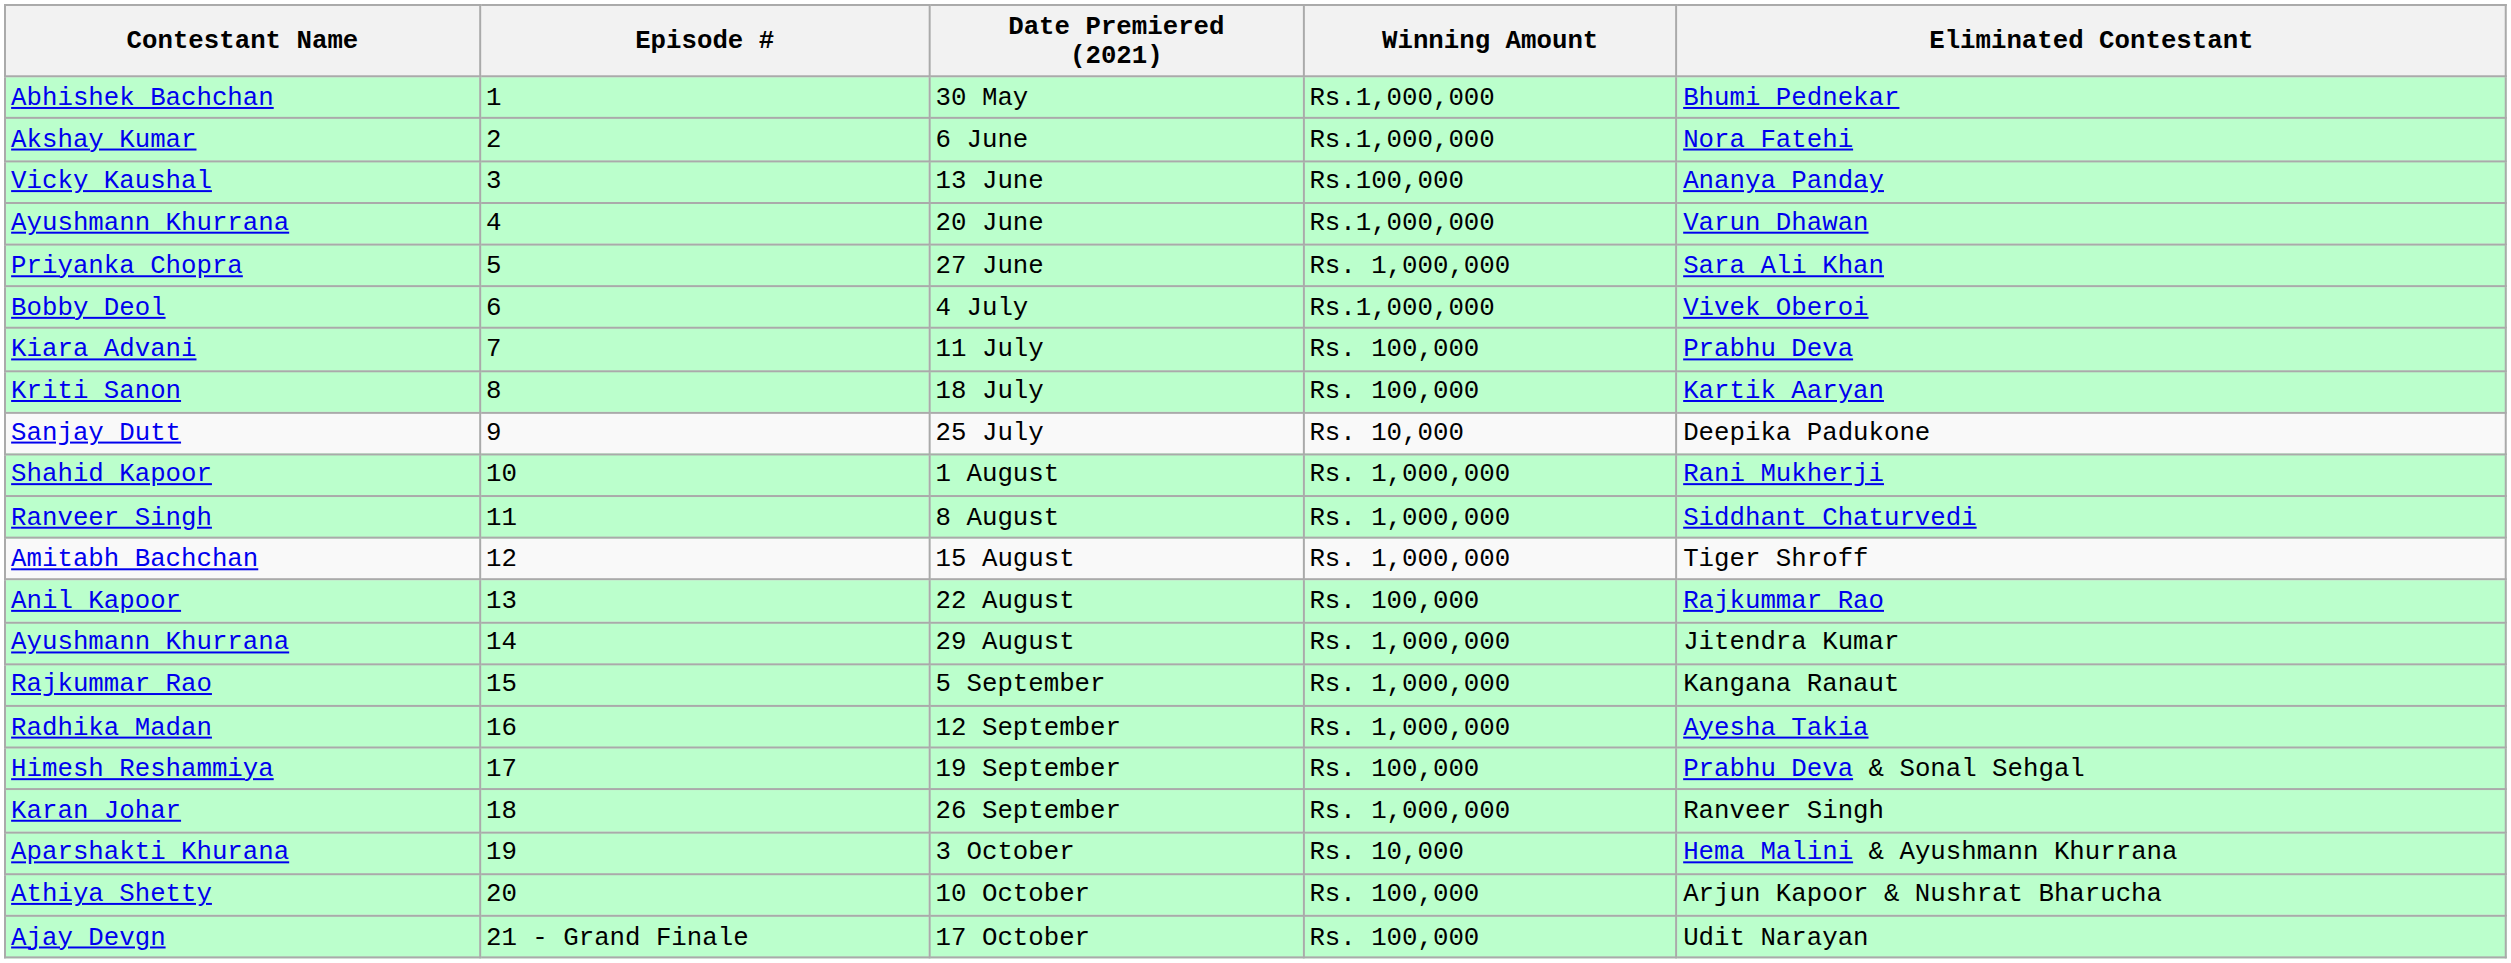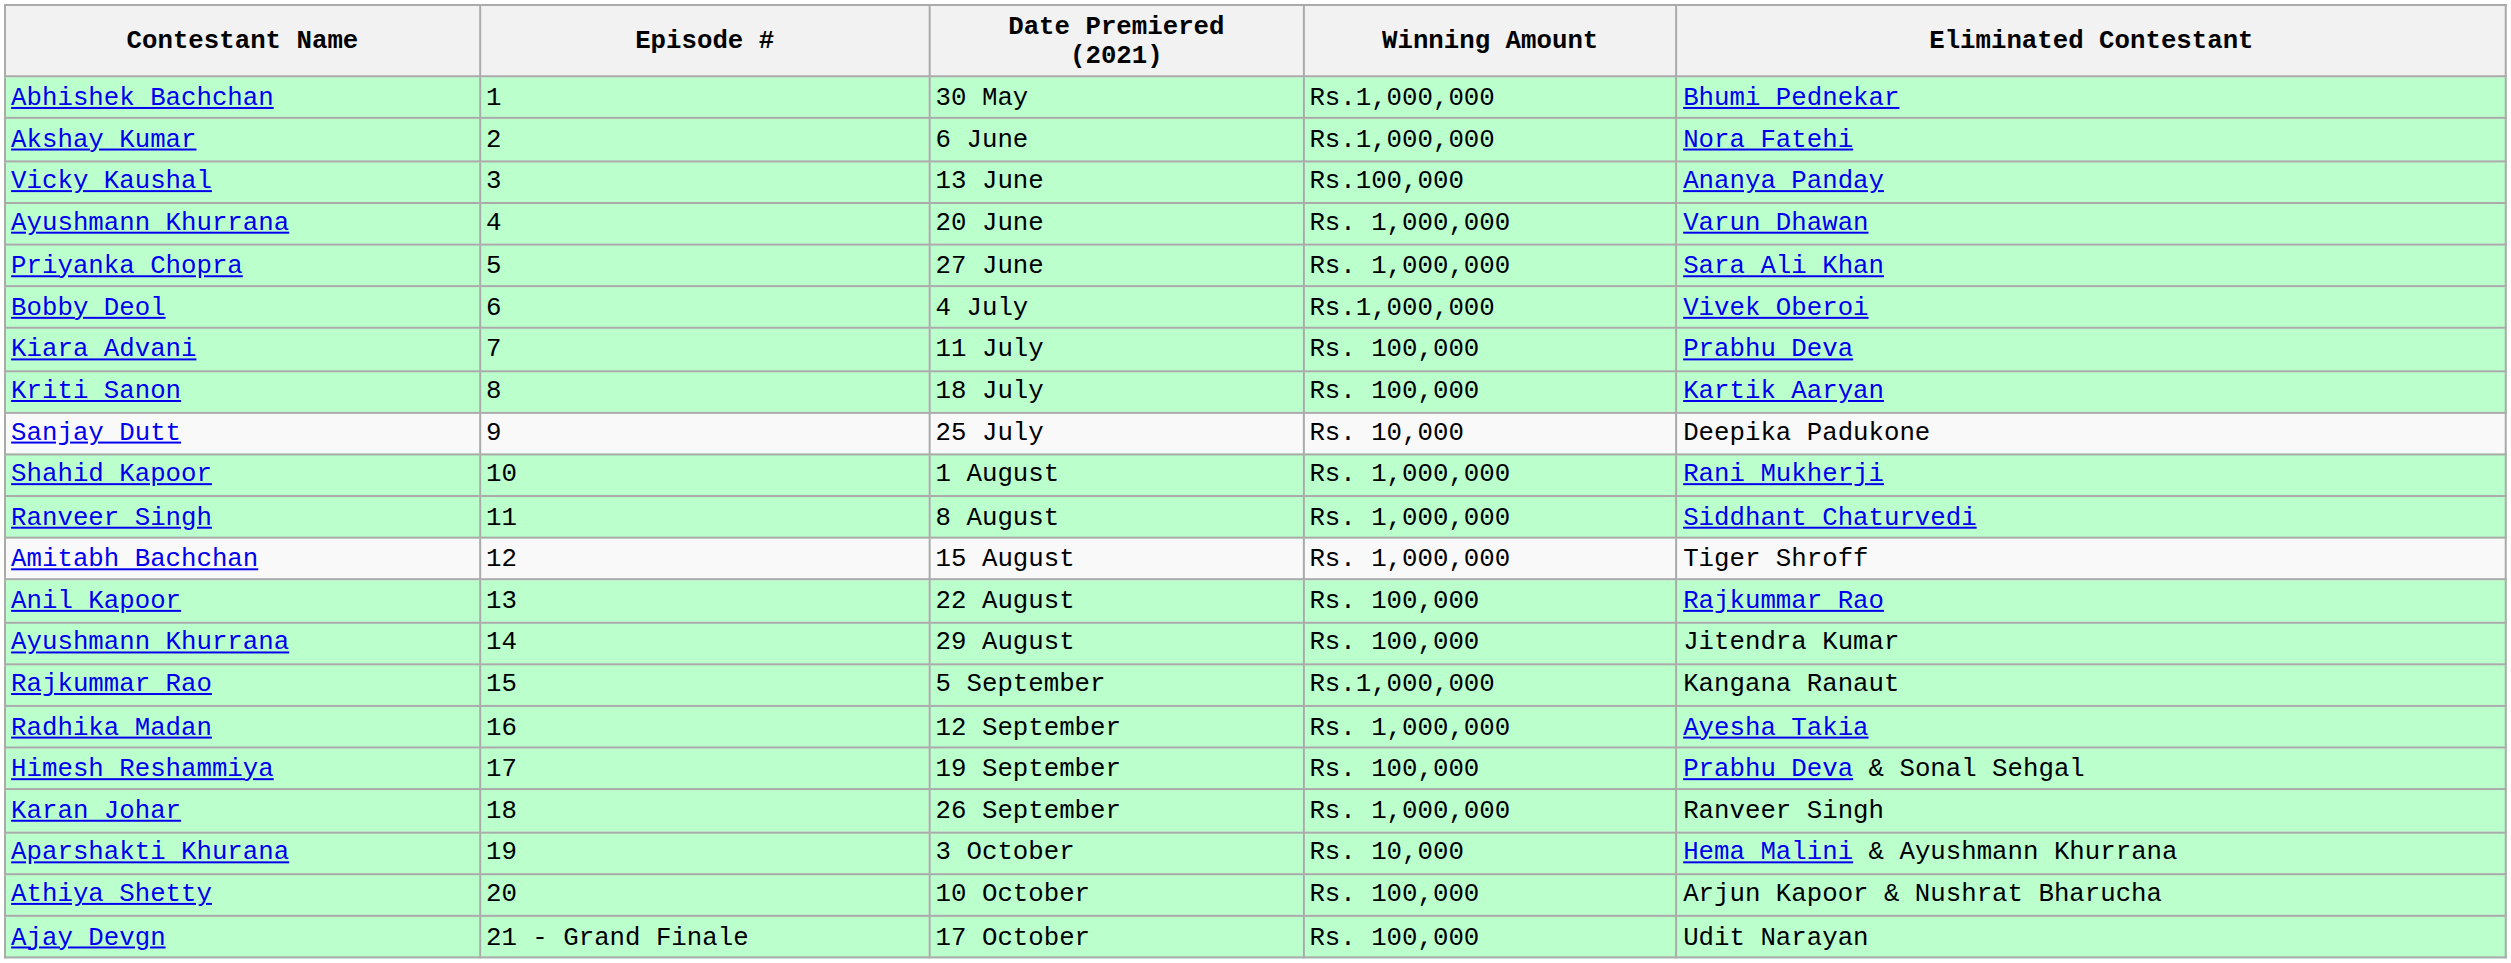20 June | Winning Amount: Rs.1,000,000 -> Rs. 1,000,000
29 August | Winning Amount: Rs. 1,000,000 -> Rs. 100,000
5 September | Winning Amount: Rs. 1,000,000 -> Rs.1,000,000
